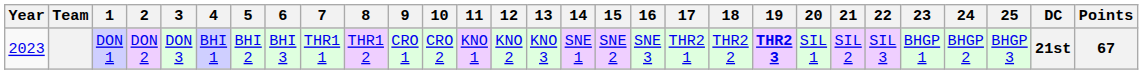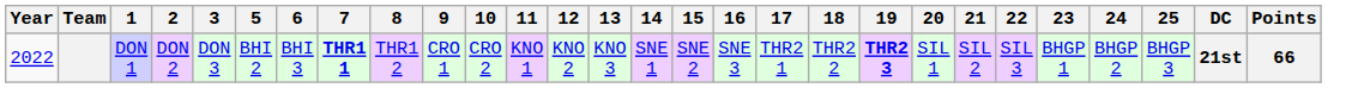- column: 4 | BHI 1
DON 1 | Year: 2023 -> 2022
DON 1 | 7: normal -> bold
DON 1 | Points: 67 -> 66
